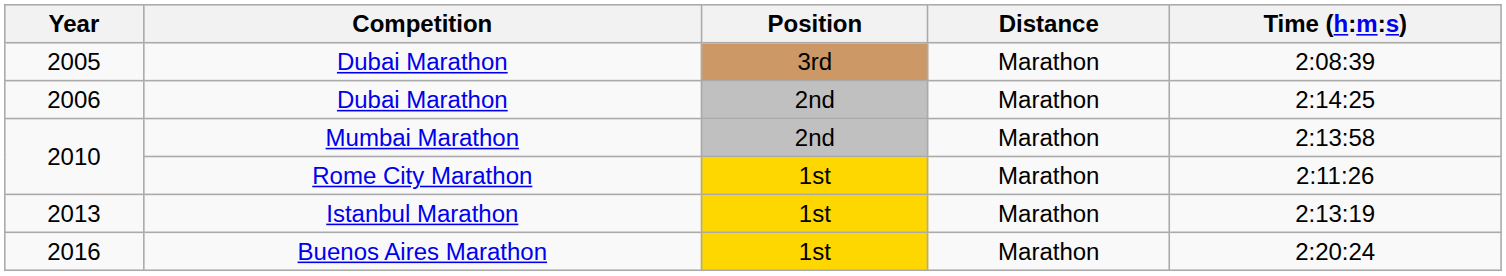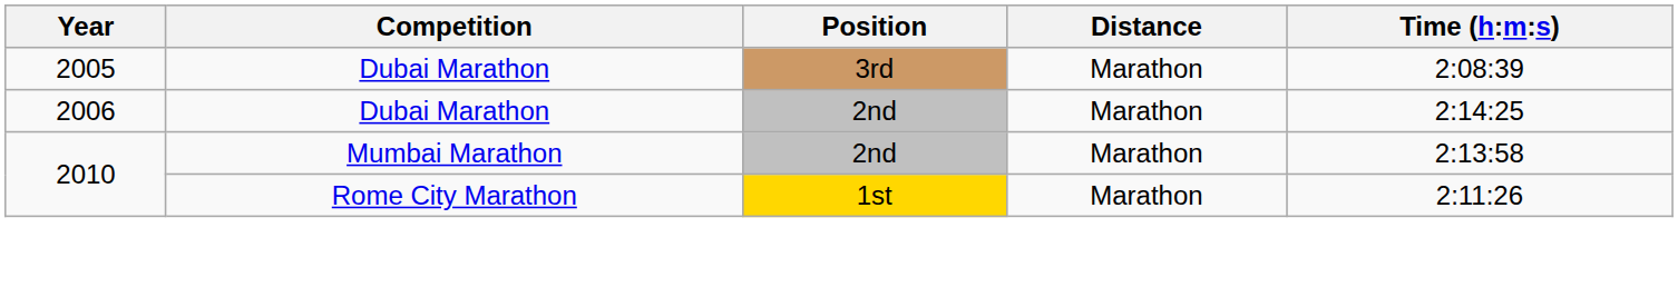- row: 2013 | Istanbul Marathon | 1st | Marathon | 2:13:19
- row: 2016 | Buenos Aires Marathon | 1st | Marathon | 2:20:24
